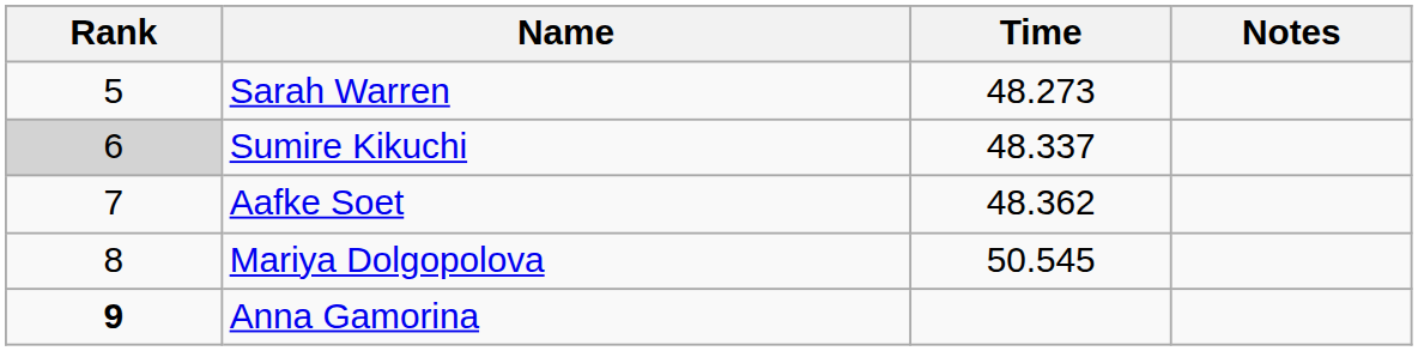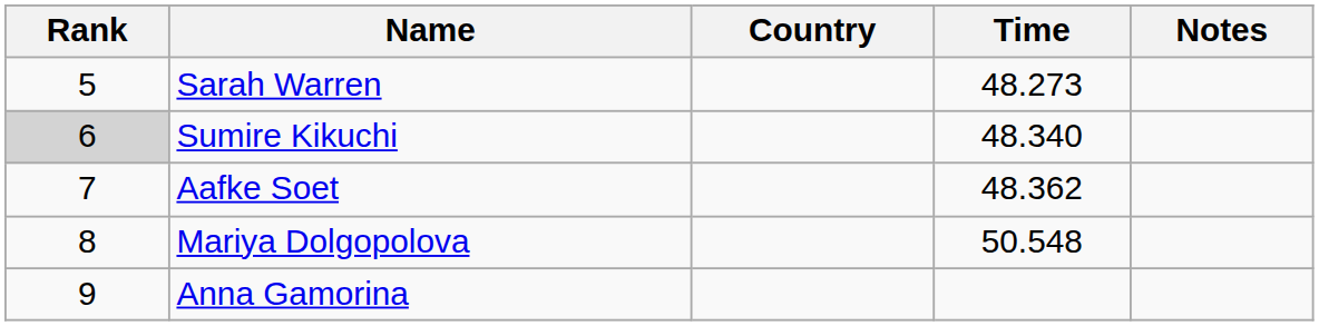+ column: Country
Sumire Kikuchi | Time: 48.337 -> 48.340
Mariya Dolgopolova | Time: 50.545 -> 50.548
Anna Gamorina | Rank: bold -> normal
